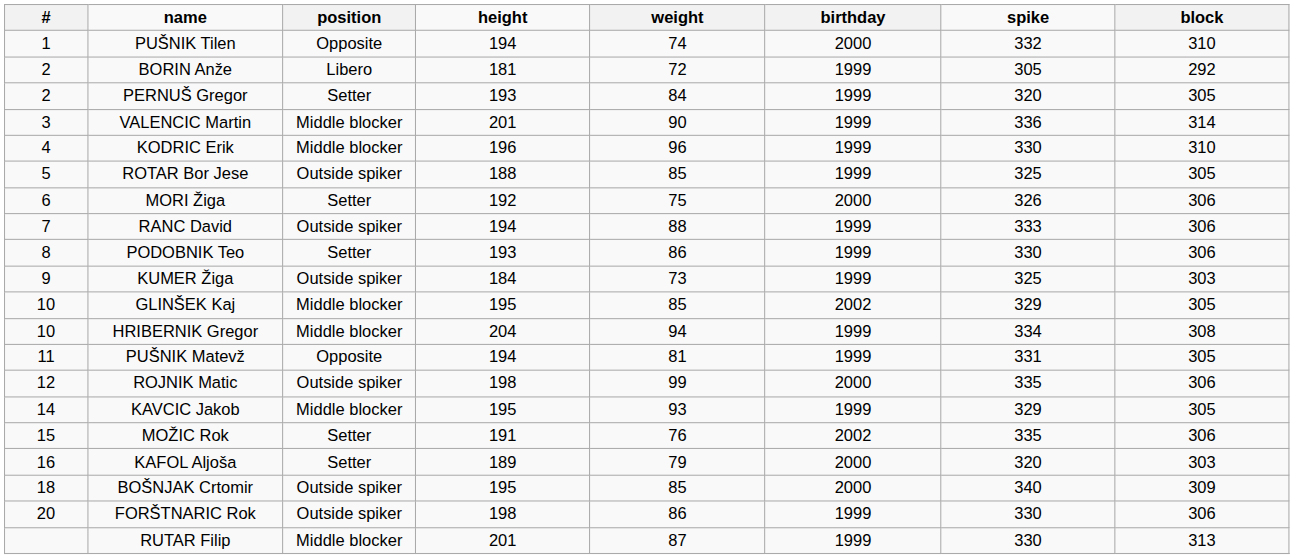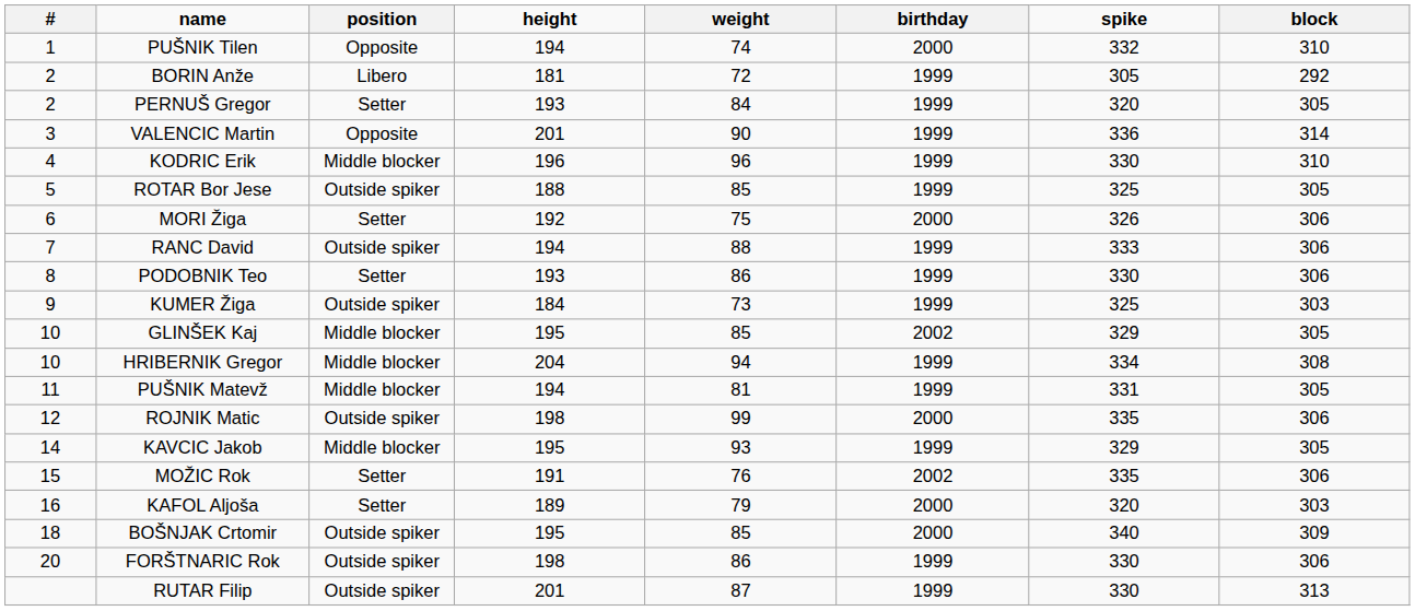VALENCIC Martin | position: Middle blocker -> Opposite
PUŠNIK Matevž | position: Opposite -> Middle blocker
RUTAR Filip | position: Middle blocker -> Outside spiker
